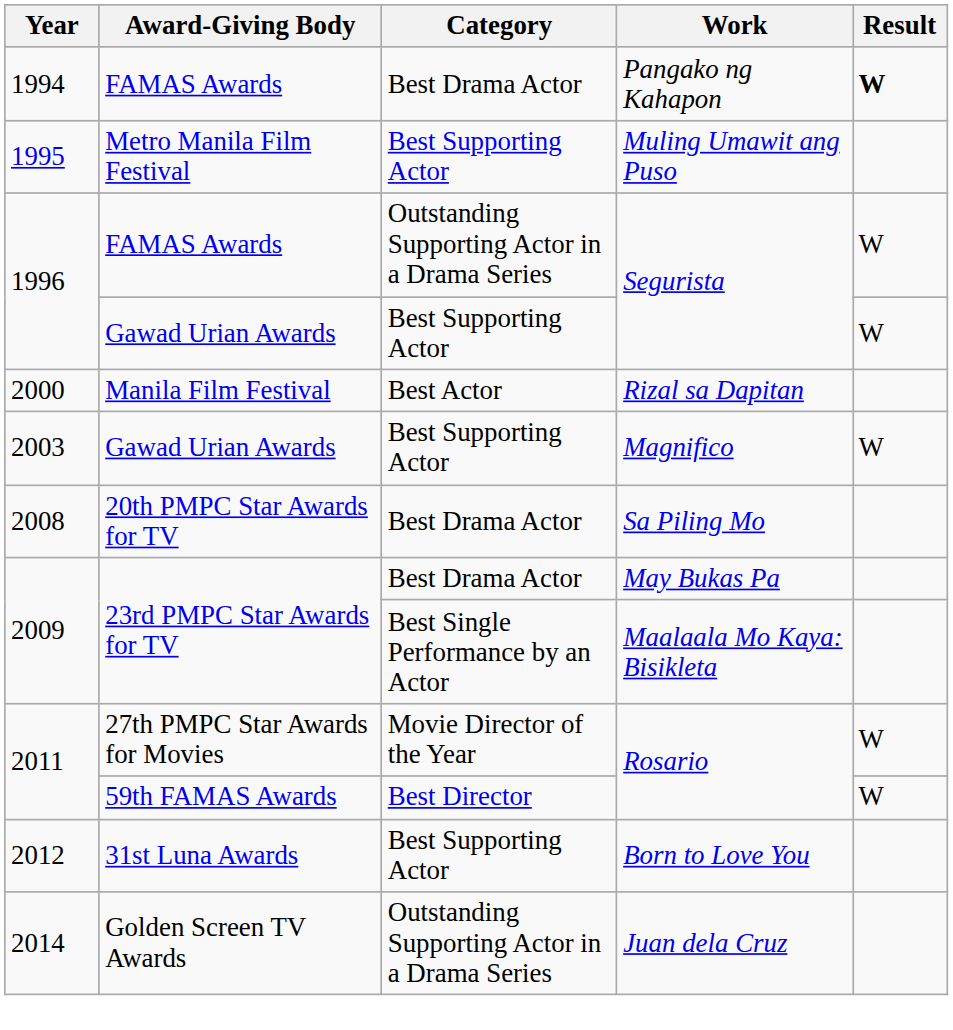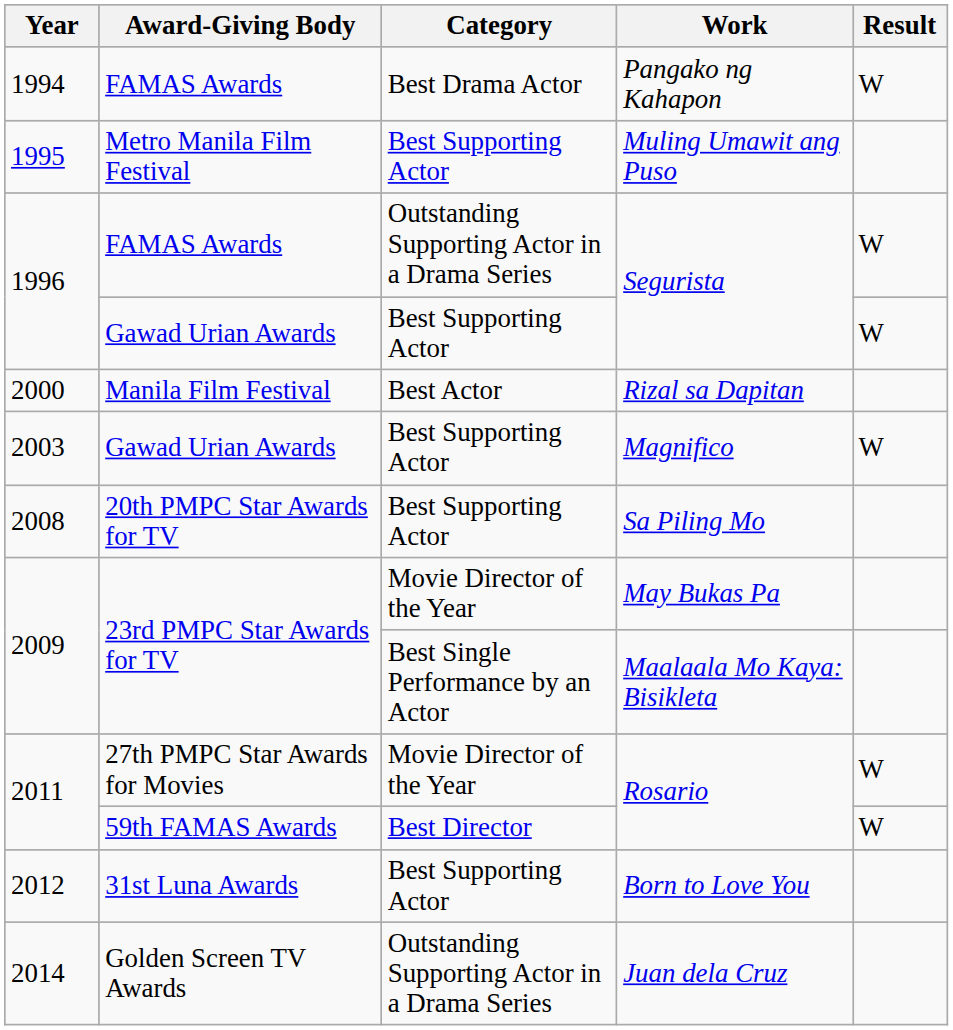Pangako ng Kahapon | Result: bold -> normal
Sa Piling Mo | Category: Best Drama Actor -> Best Supporting Actor
May Bukas Pa | Category: Best Drama Actor -> Movie Director of the Year
